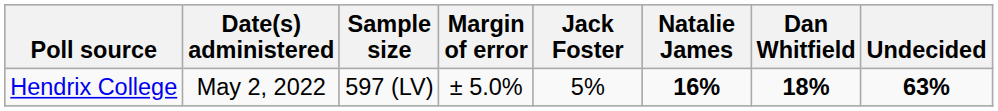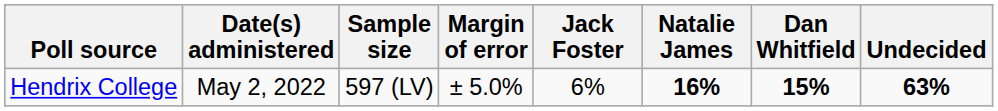Hendrix College | Jack Foster: 5% -> 6%
Hendrix College | Dan Whitfield: 18% -> 15%
